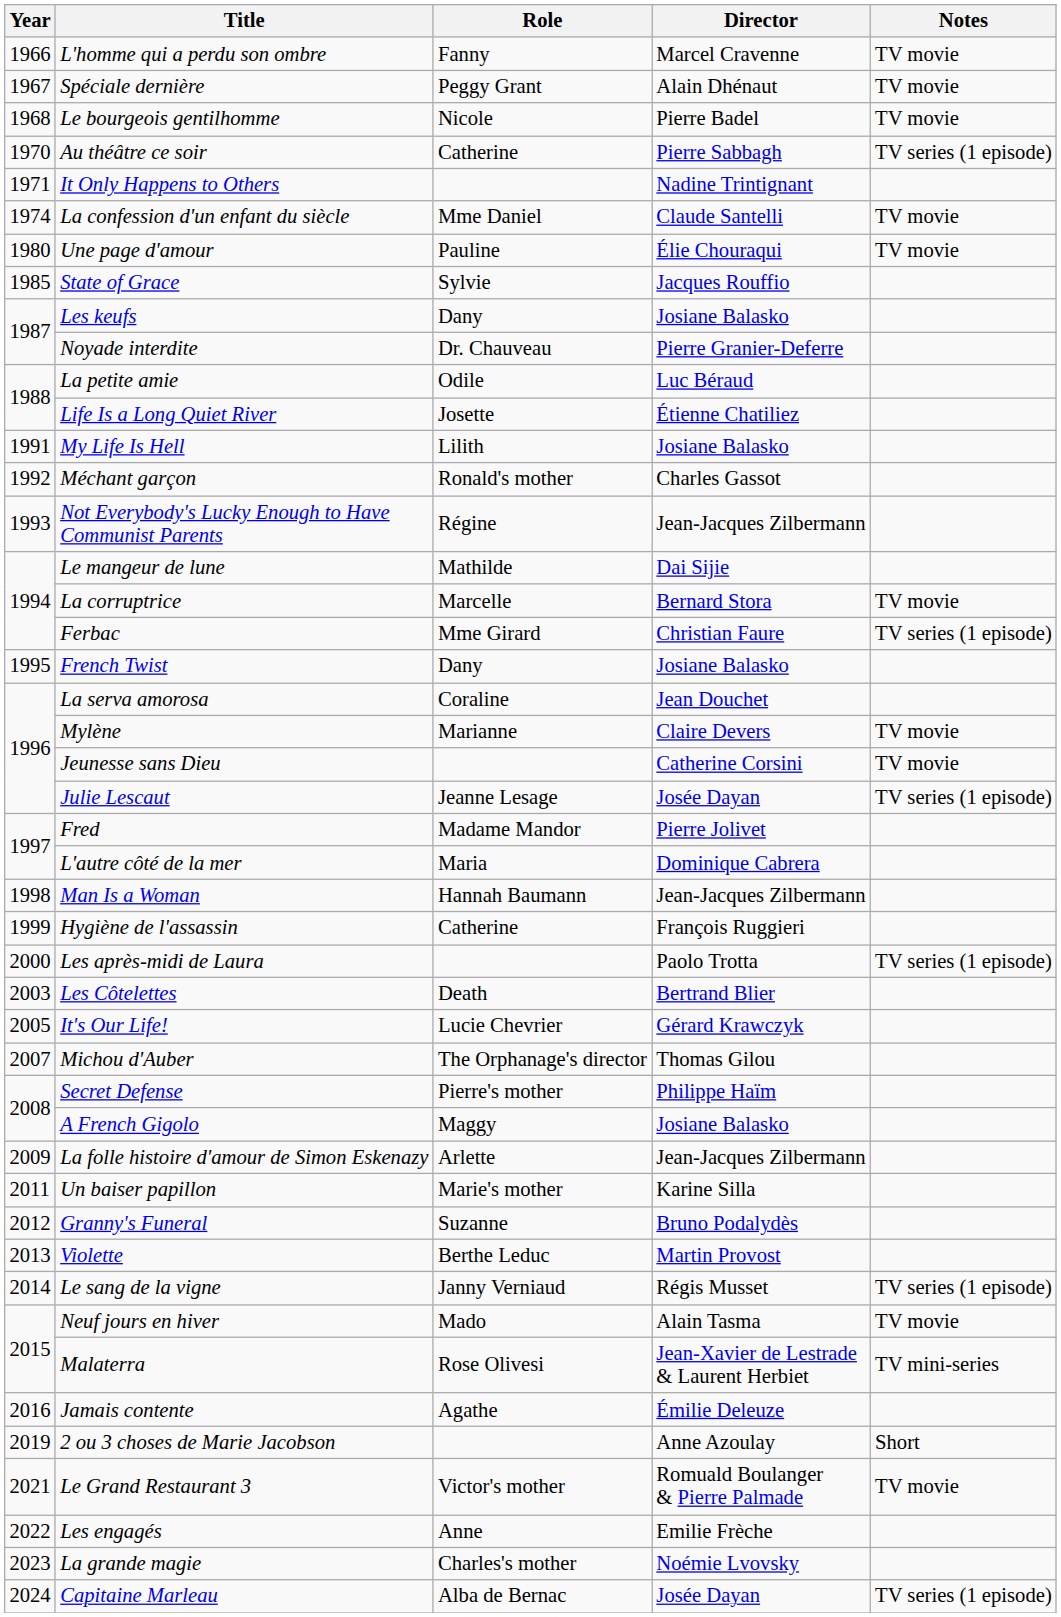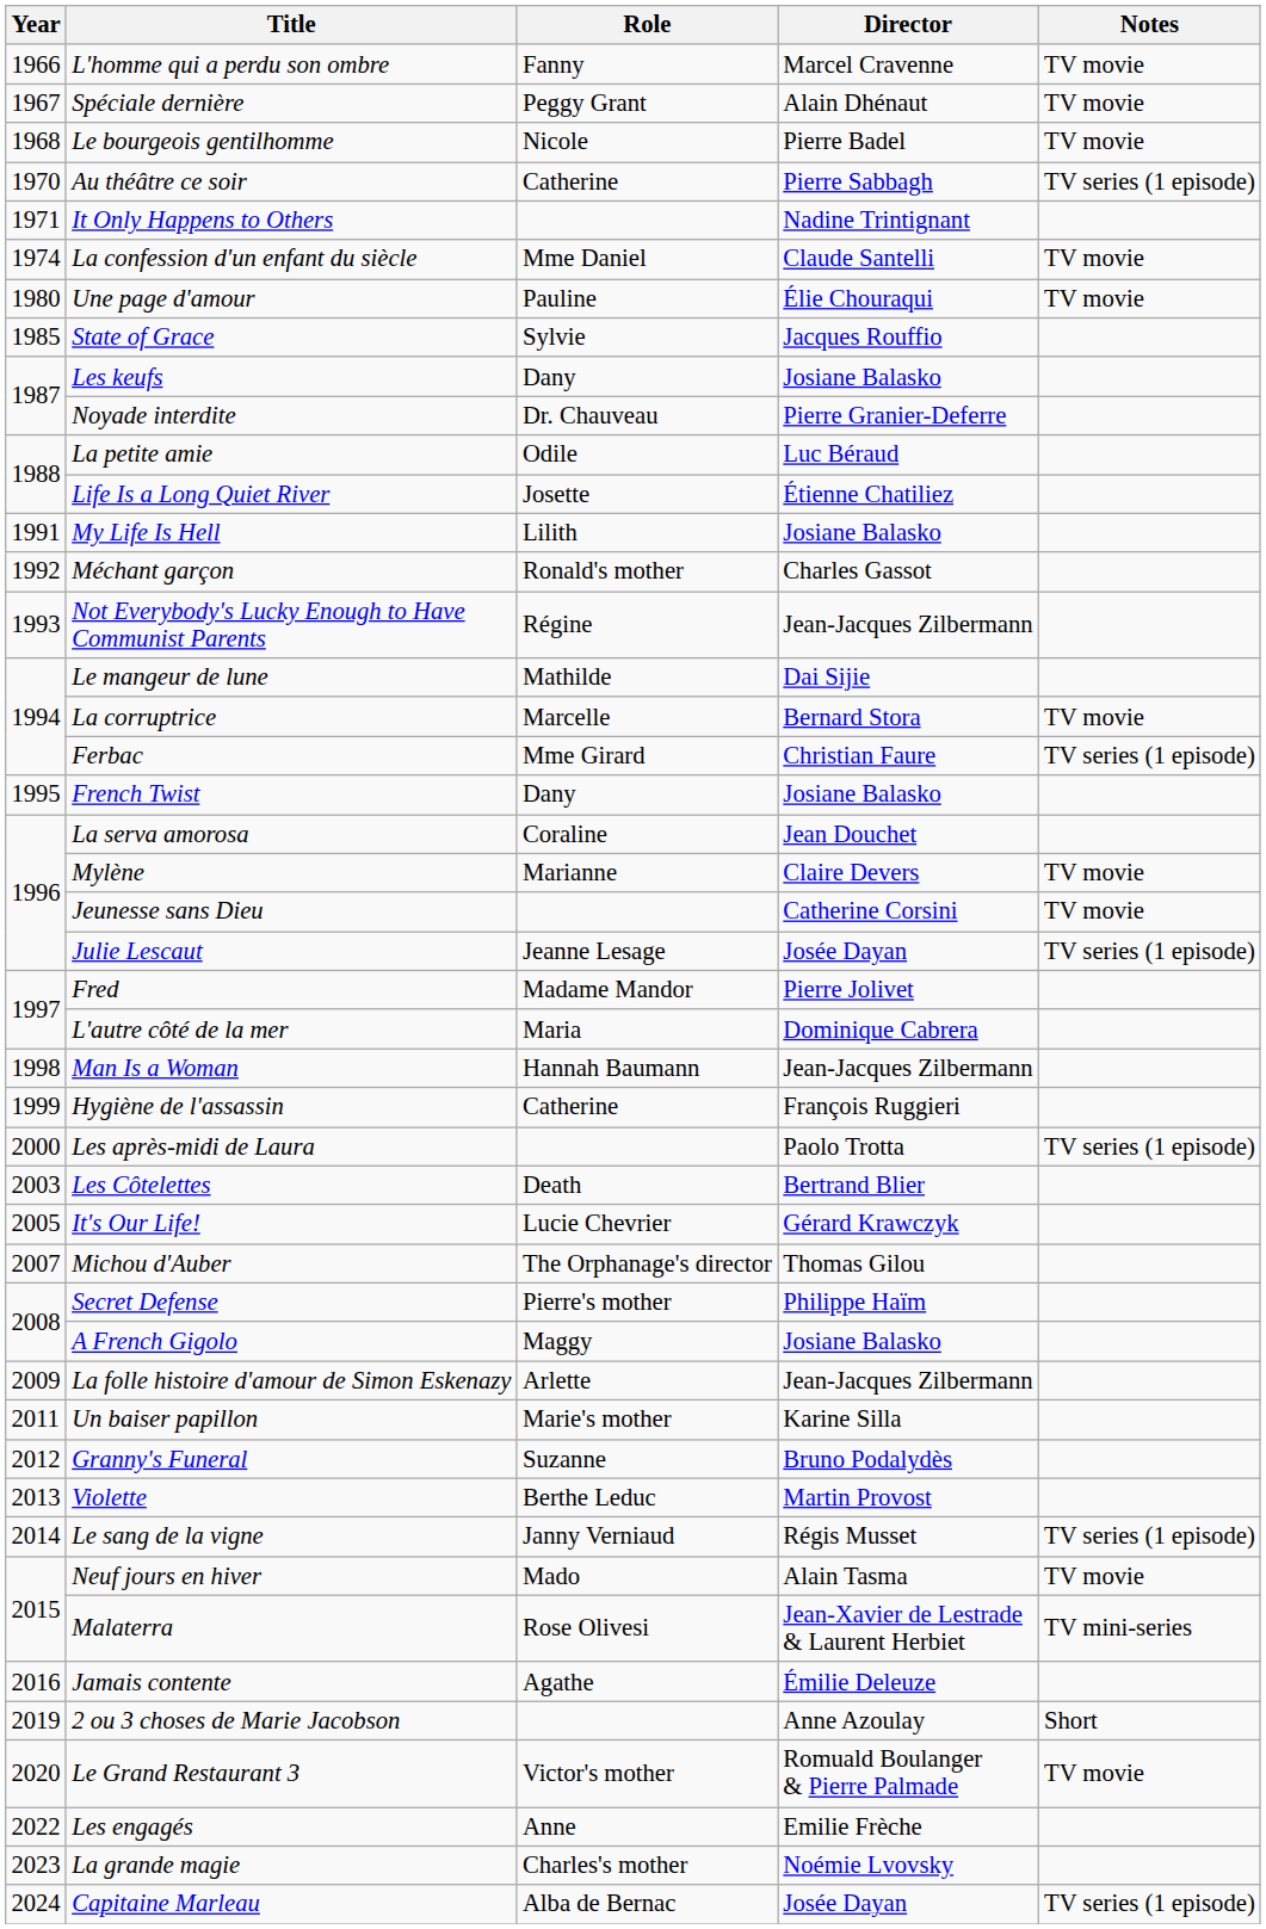Le Grand Restaurant 3 | Year: 2021 -> 2020
